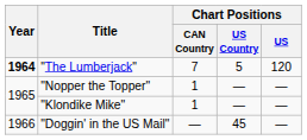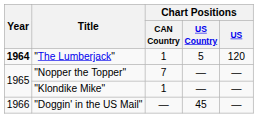"The Lumberjack" | Chart Positions / CAN Country: 7 -> 1
"Nopper the Topper" | Chart Positions / CAN Country: 1 -> 7
